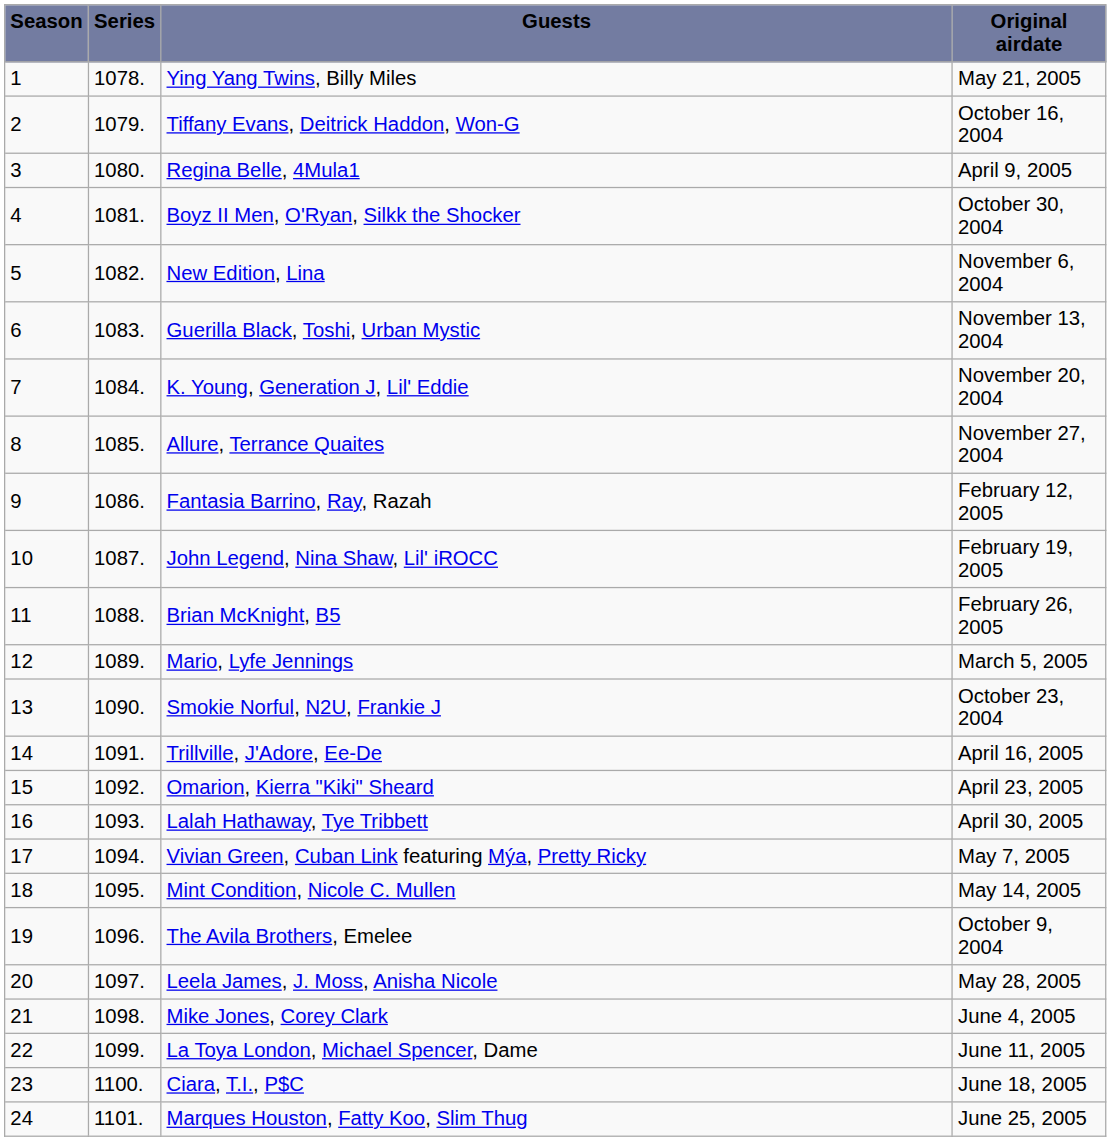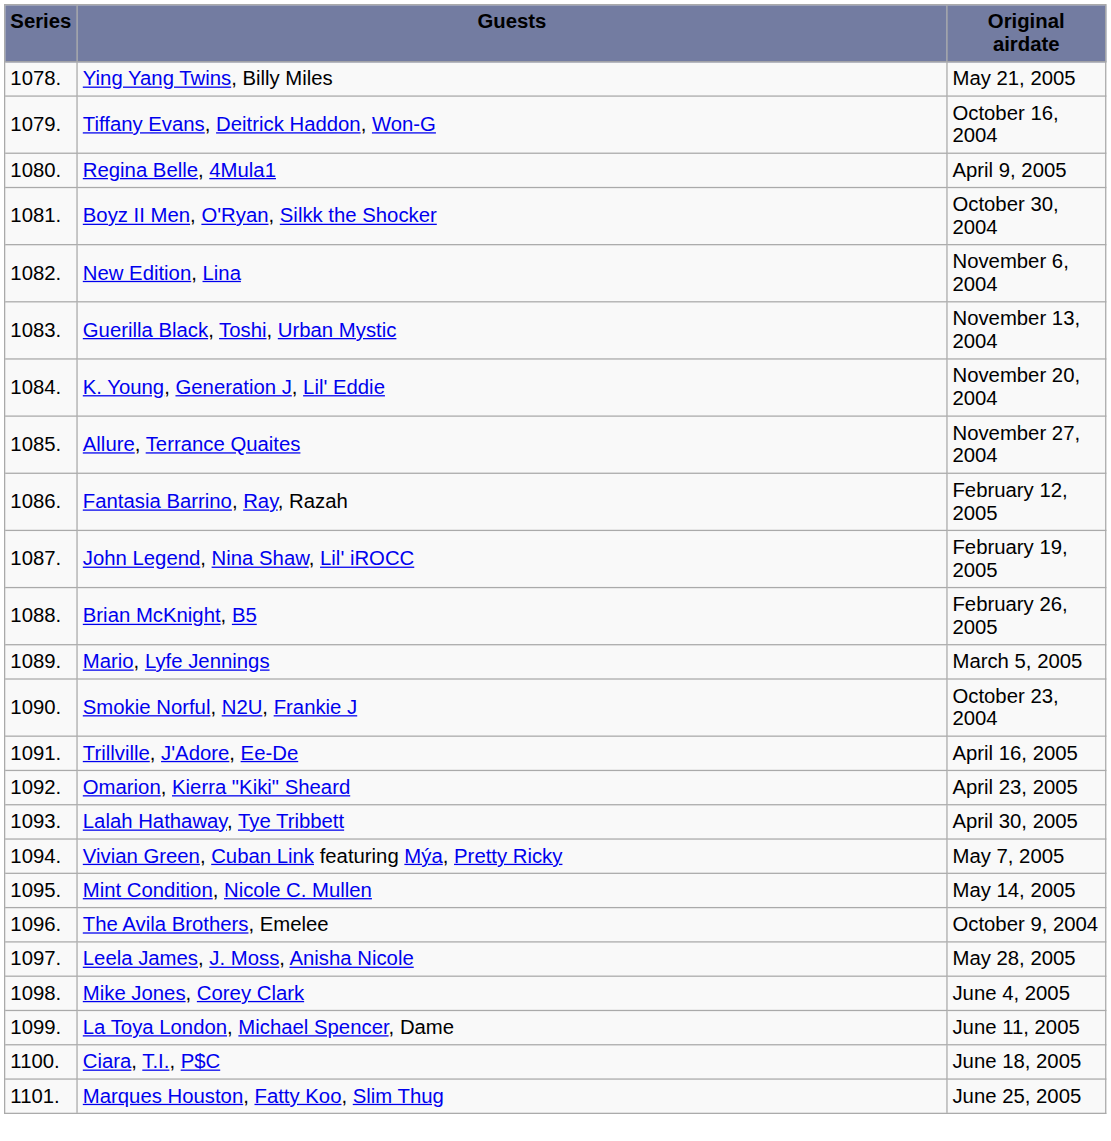- column: Season | 1 | 2 | 3 | 4 | 5 | 6 | 7 | 8 | 9 | 10 | 11 | 12 | 13 | 14 | 15 | 16 | 17 | 18 | 19 | 20 | 21 | 22 | 23 | 24
